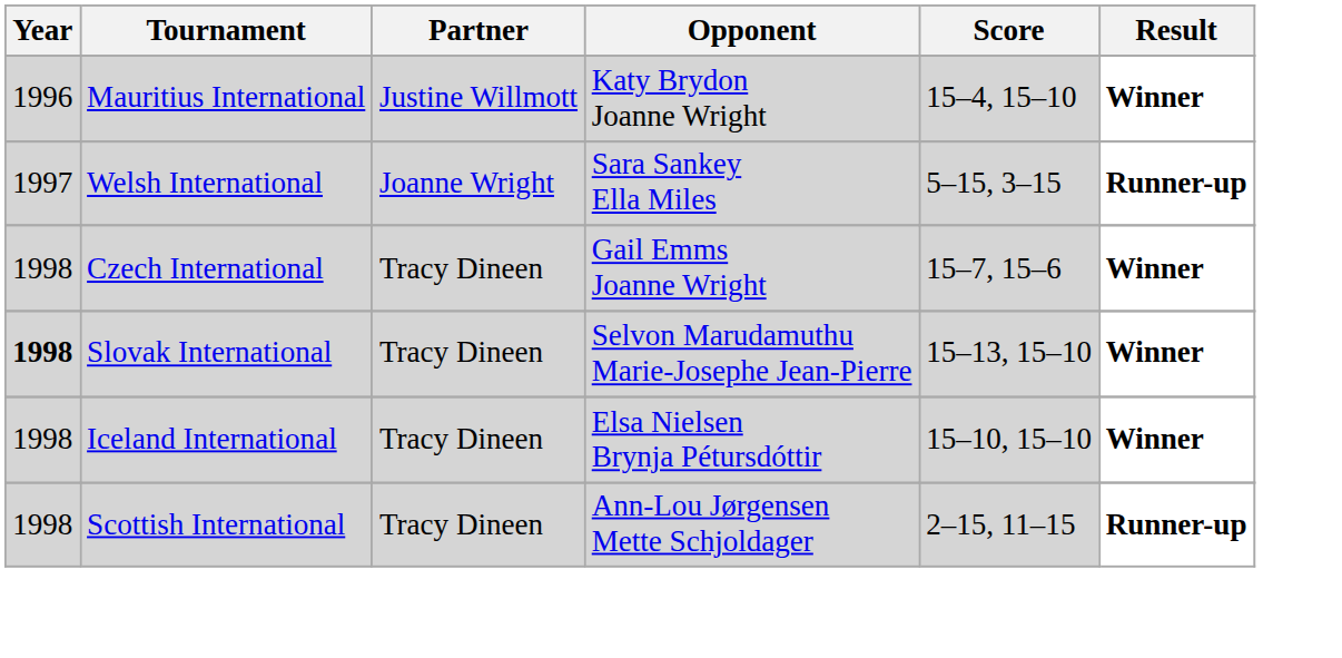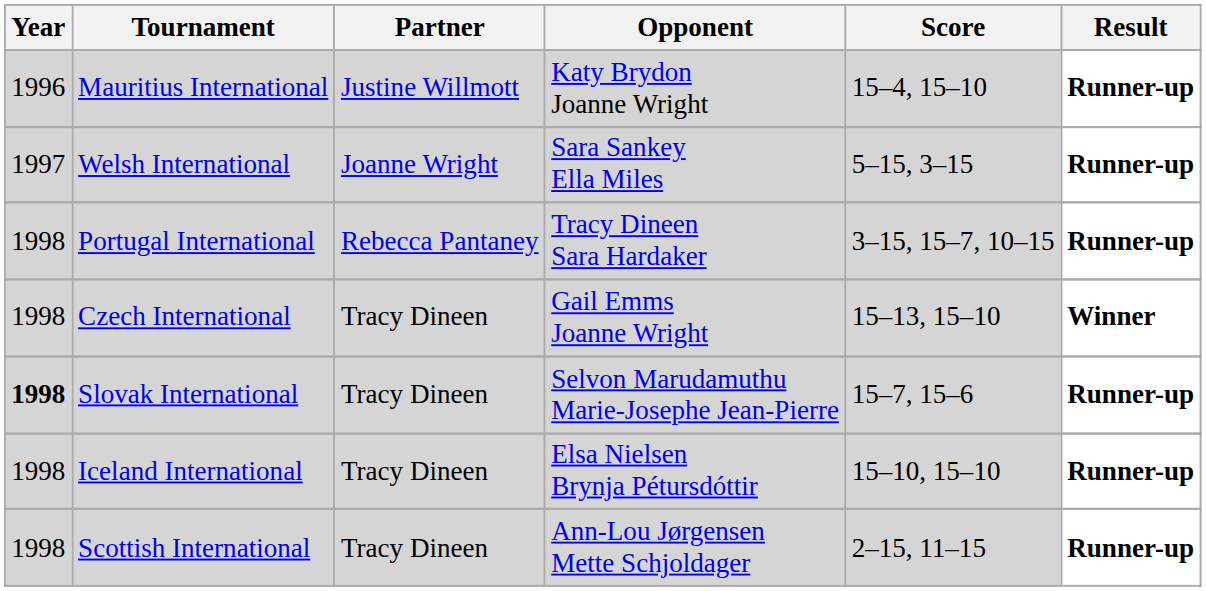Mauritius International | Result: Winner -> Runner-up
+ row: 1998 | Portugal International | Rebecca Pantaney | Tracy Dineen Sara Hardaker | 3–15, 15–7, 10–15 | Runner-up
Czech International | Score: 15–7, 15–6 -> 15–13, 15–10
Slovak International | Score: 15–13, 15–10 -> 15–7, 15–6
Slovak International | Result: Winner -> Runner-up
Iceland International | Result: Winner -> Runner-up
